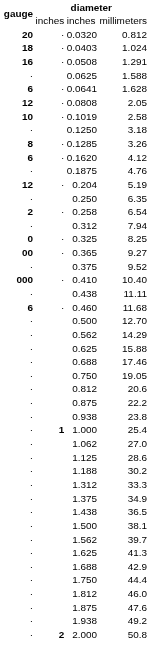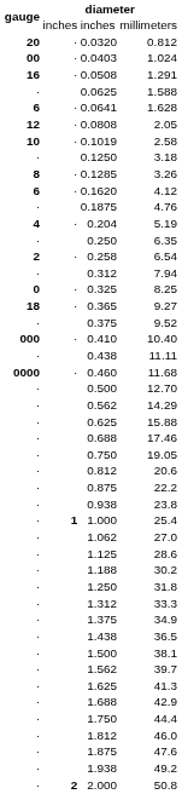0.0403 | gauge: 18 -> 00
0.204 | gauge: 12 -> 4
0.365 | gauge: 00 -> 18
0.460 | gauge: 6 -> 0000
+ row: · | 1.250 | 31.8
